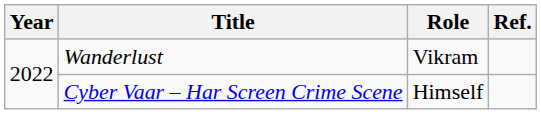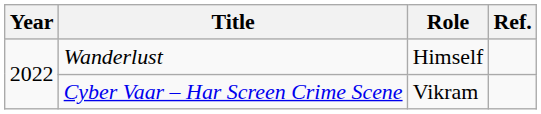Wanderlust | Role: Vikram -> Himself
Cyber Vaar – Har Screen Crime Scene | Role: Himself -> Vikram
